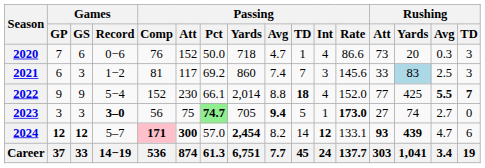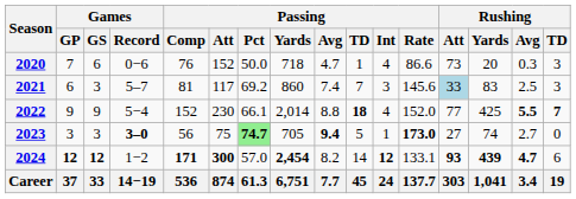2021 | Games / Record: 1−2 -> 5–7
2021 | Rushing / Att: no background -> lightblue background
2021 | Rushing / Yards: lightblue background -> no background
2024 | Games / Record: 5–7 -> 1−2
2024 | Passing / Comp: pink background -> no background
2024 | Rushing / Avg: normal -> bold
